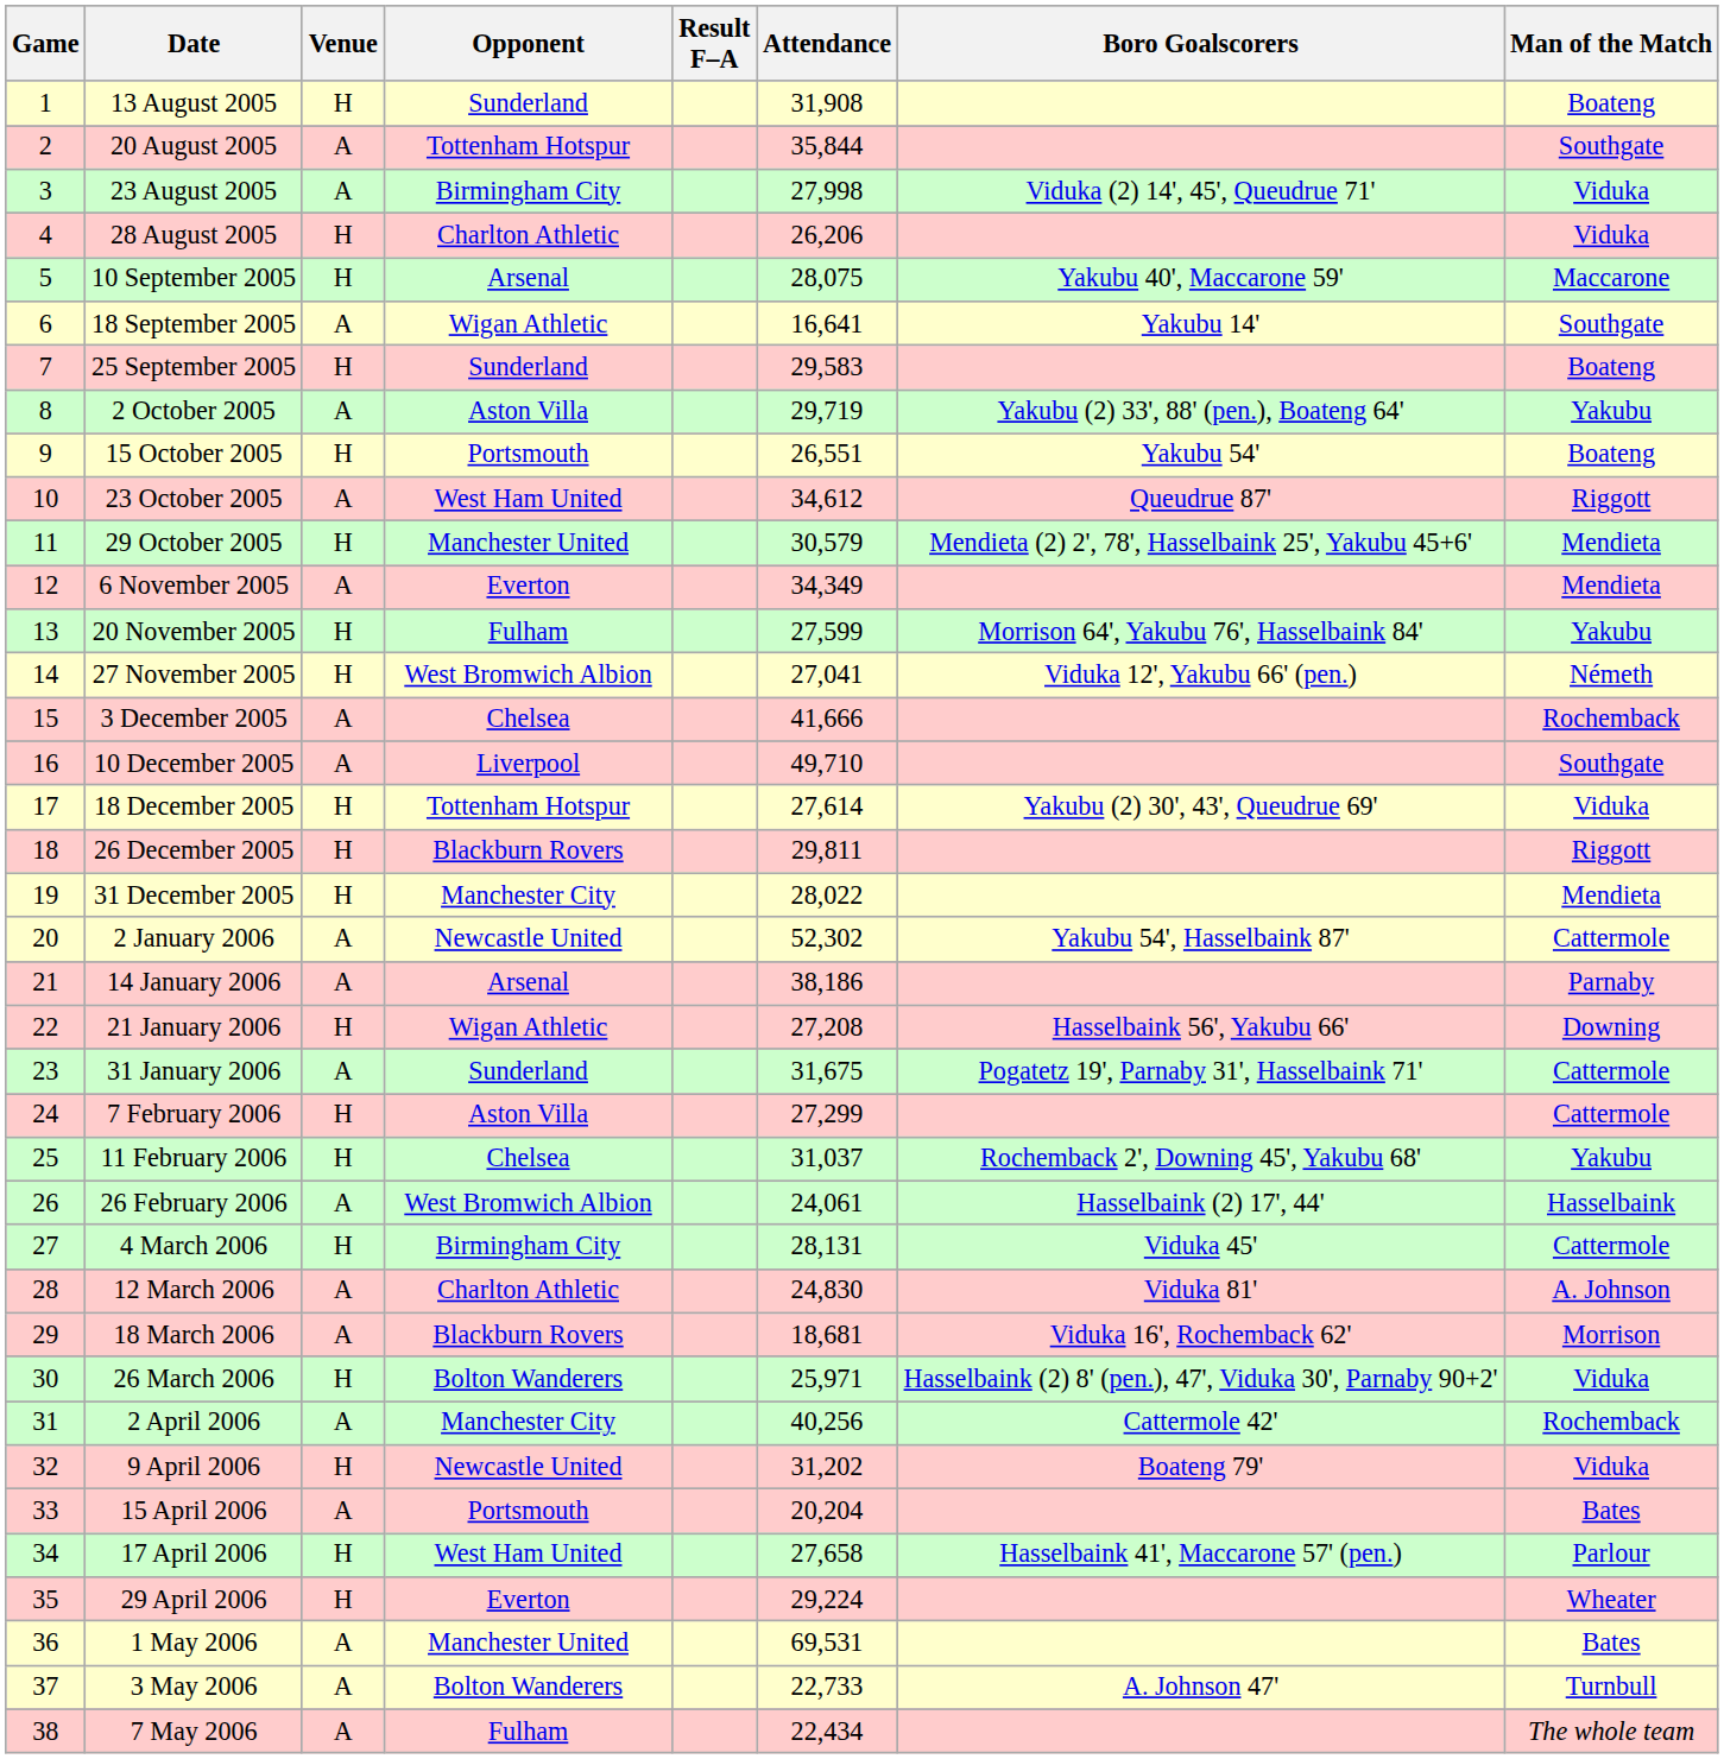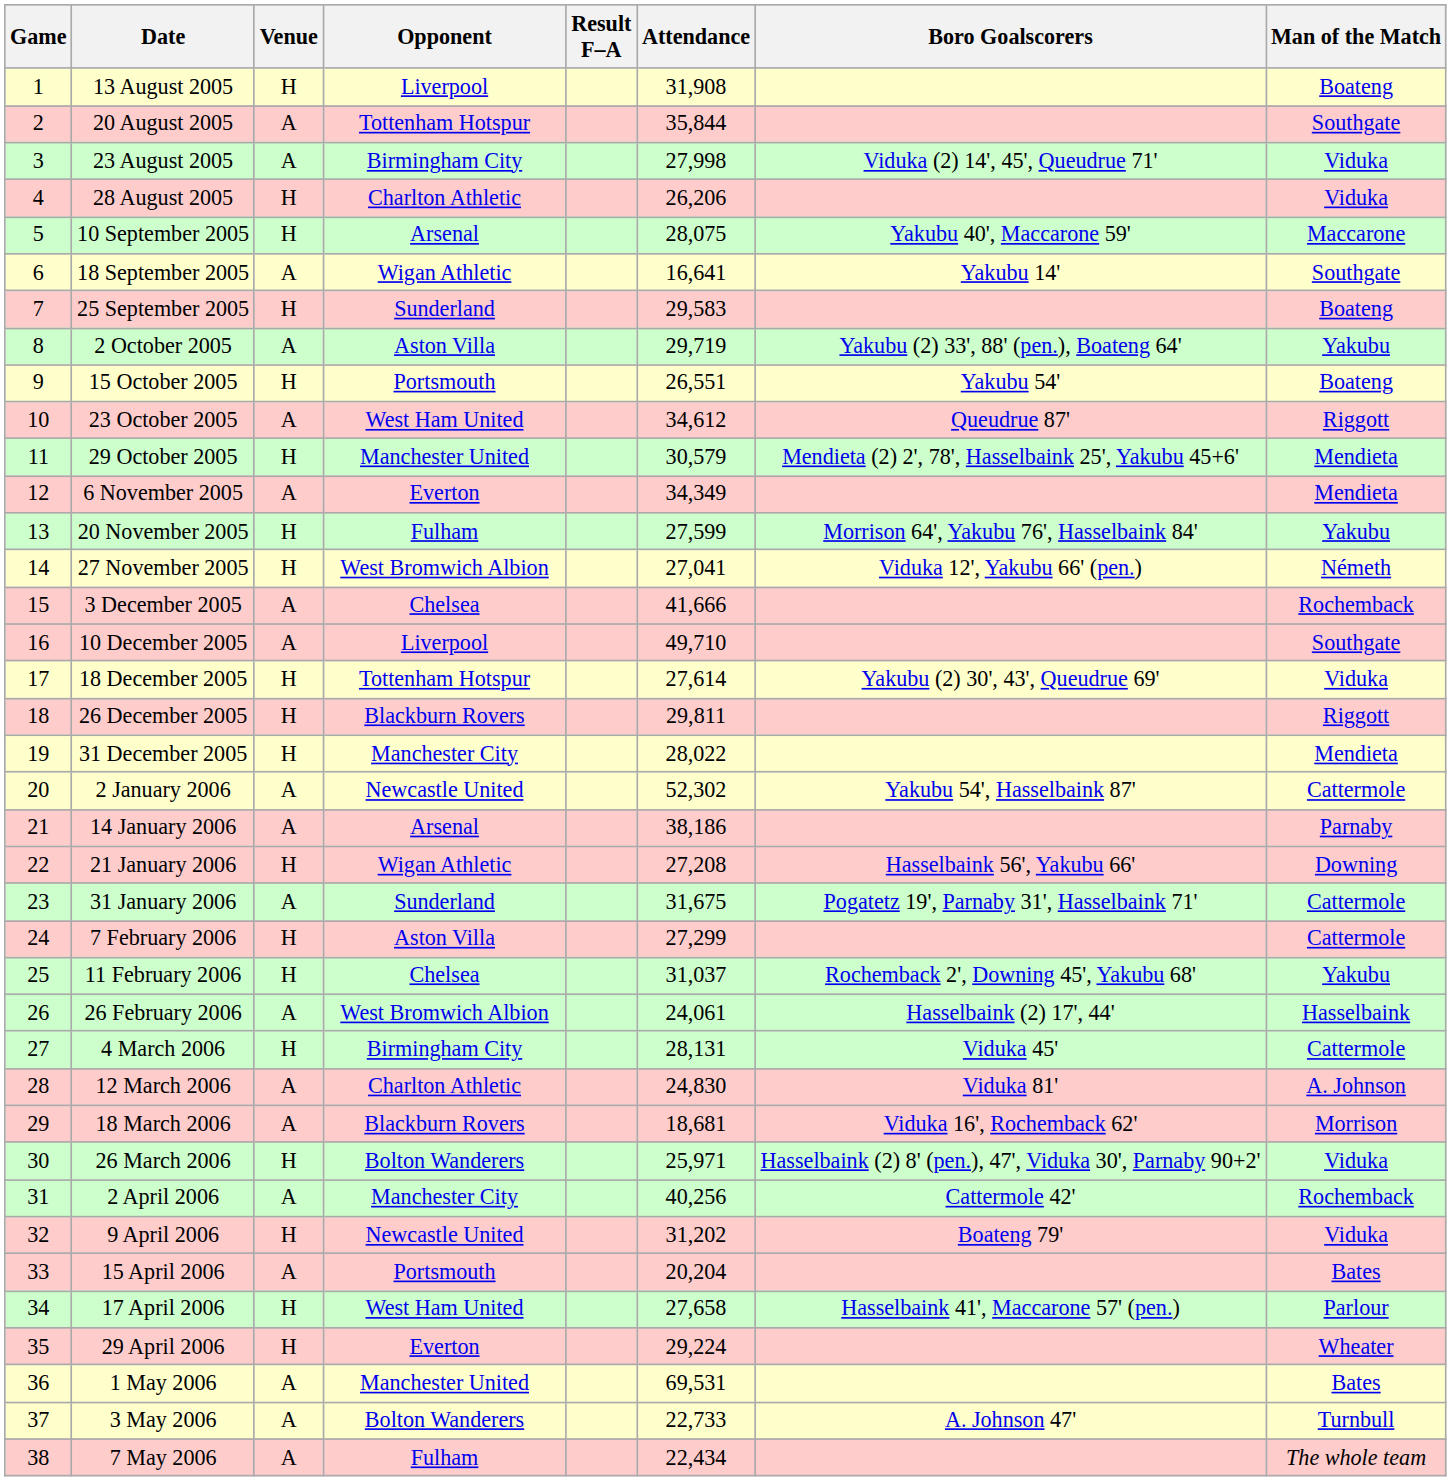13 August 2005 | Opponent: Sunderland -> Liverpool
